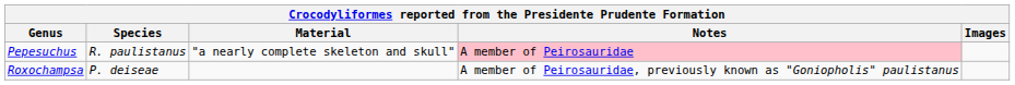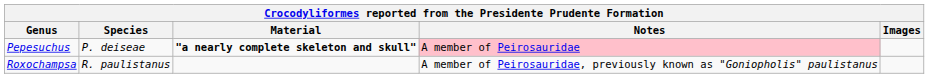Pepesuchus | Species: R. paulistanus -> P. deiseae
Pepesuchus | Material: normal -> bold
Roxochampsa | Species: P. deiseae -> R. paulistanus
